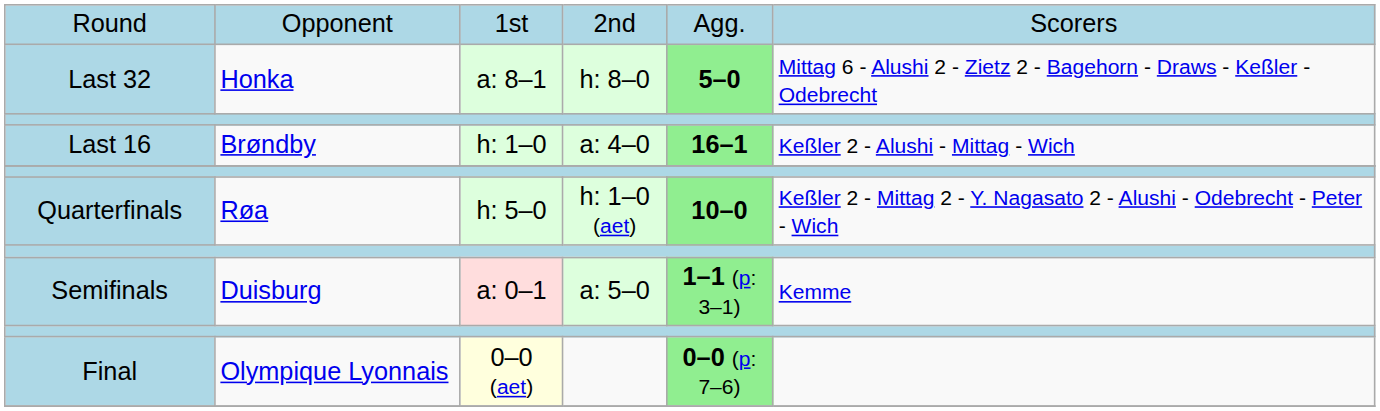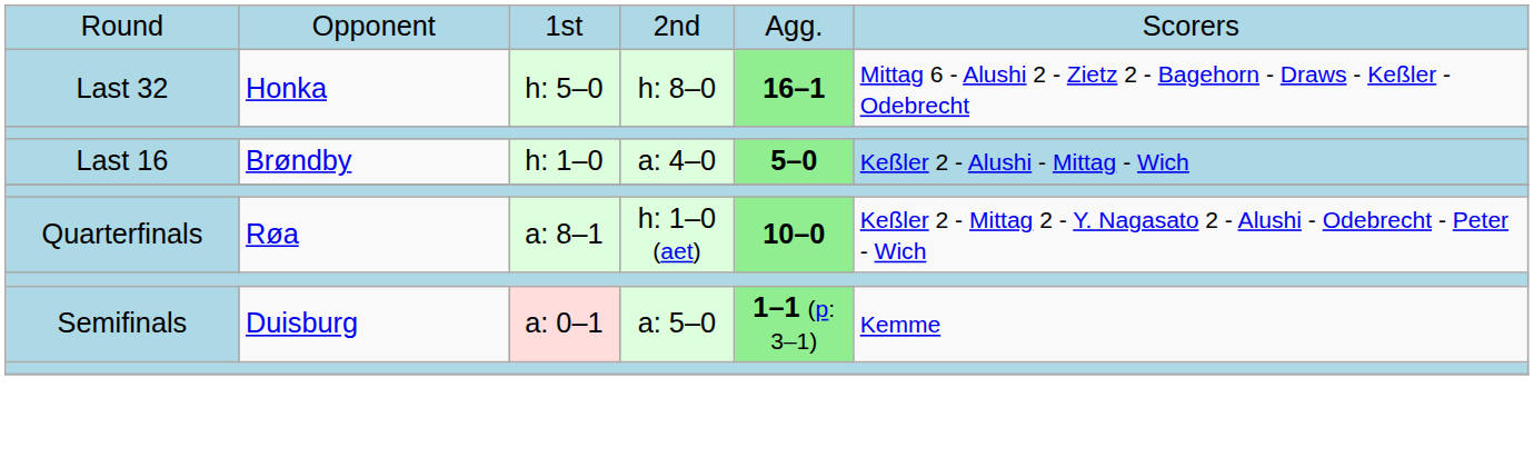Last 32 | column 3: a: 8–1 -> h: 5–0
Last 32 | column 5: 5–0 -> 16–1
Last 16 | column 5: 16–1 -> 5–0
Last 16 | column 6: no background -> lightblue background
Quarterfinals | column 3: h: 5–0 -> a: 8–1
- row: Final | Olympique Lyonnais | 0–0 (aet) | 0–0 (p: 7–6)
